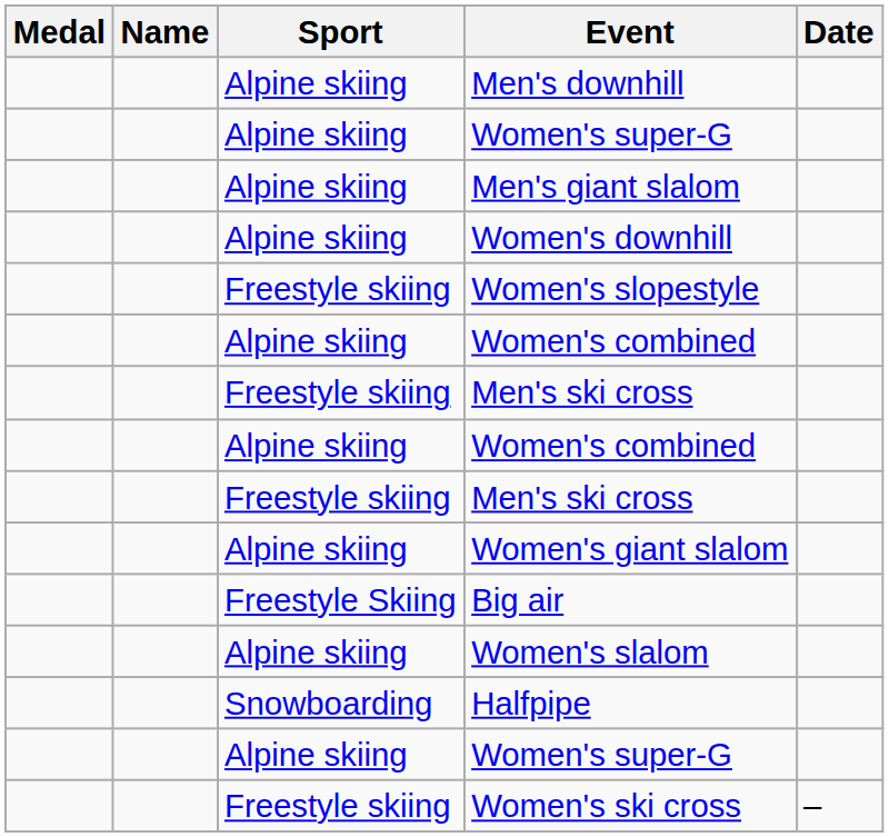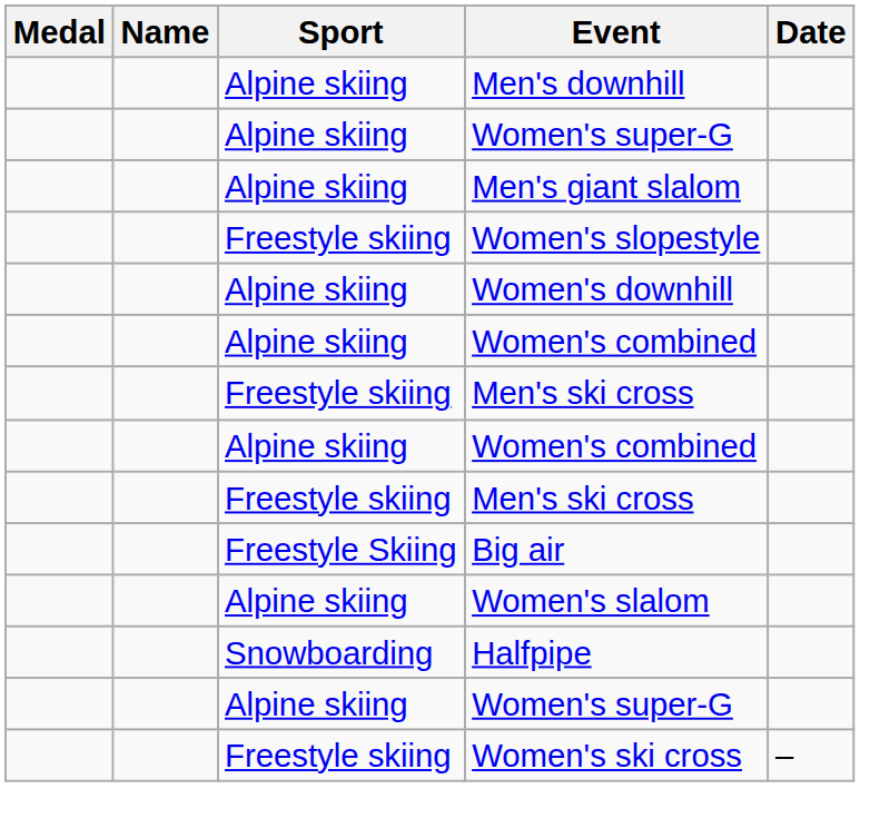rows swapped: Women's slopestyle <-> Women's downhill
- row: Alpine skiing | Women's giant slalom
